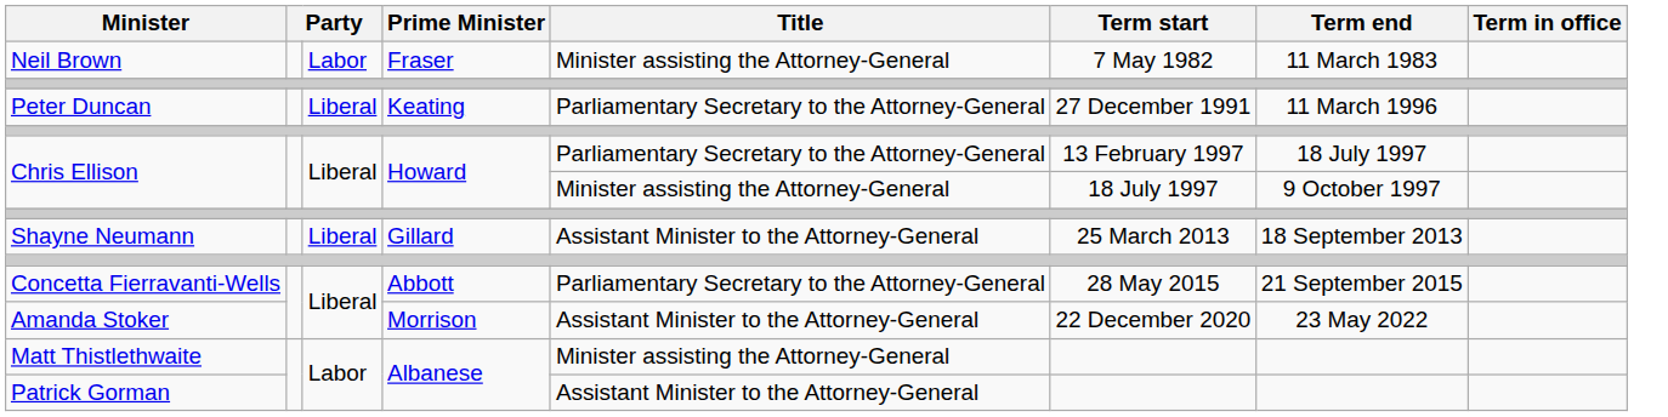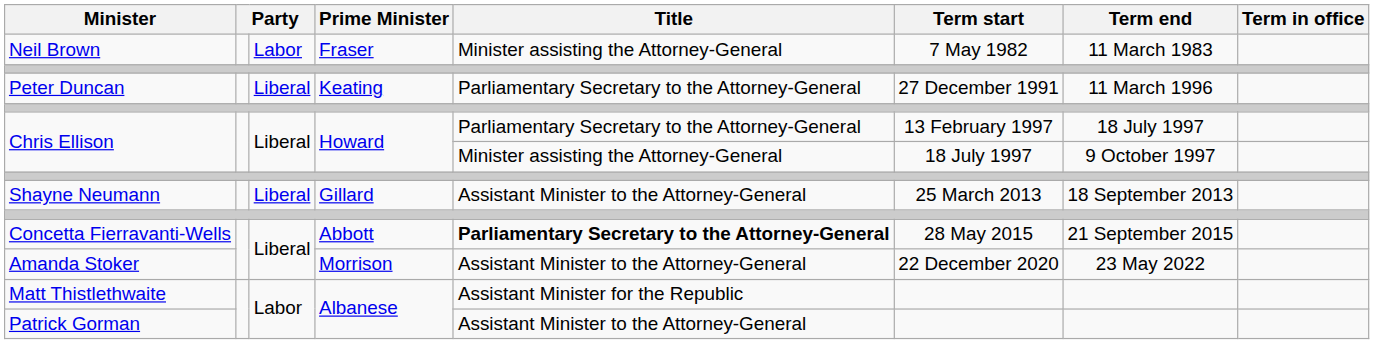Concetta Fierravanti-Wells | Title: normal -> bold
Matt Thistlethwaite | Title: Minister assisting the Attorney-General -> Assistant Minister for the Republic
